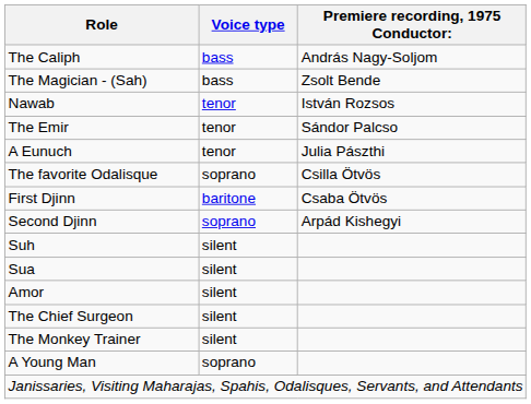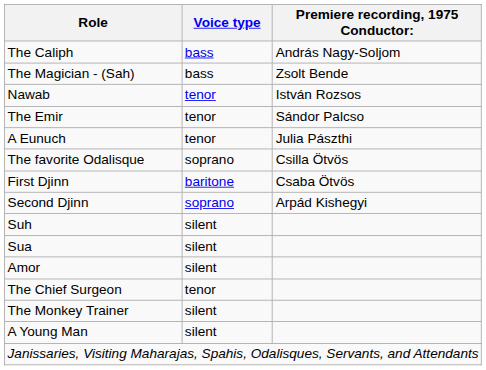The Chief Surgeon | Voice type: silent -> tenor
A Young Man | Voice type: soprano -> silent
